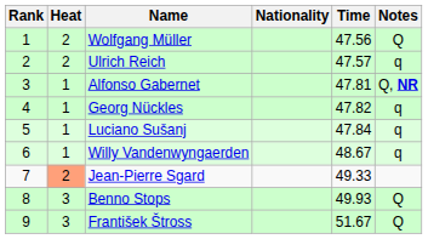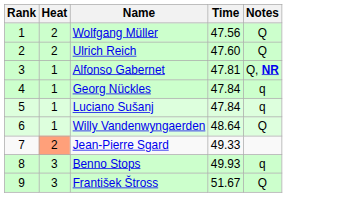- column: Nationality
Ulrich Reich | Time: 47.57 -> 47.60
Ulrich Reich | Notes: q -> Q
Georg Nückles | Time: 47.82 -> 47.84
Willy Vandenwyngaerden | Time: 48.67 -> 48.64
Willy Vandenwyngaerden | Notes: q -> Q
Benno Stops | Notes: Q -> q
